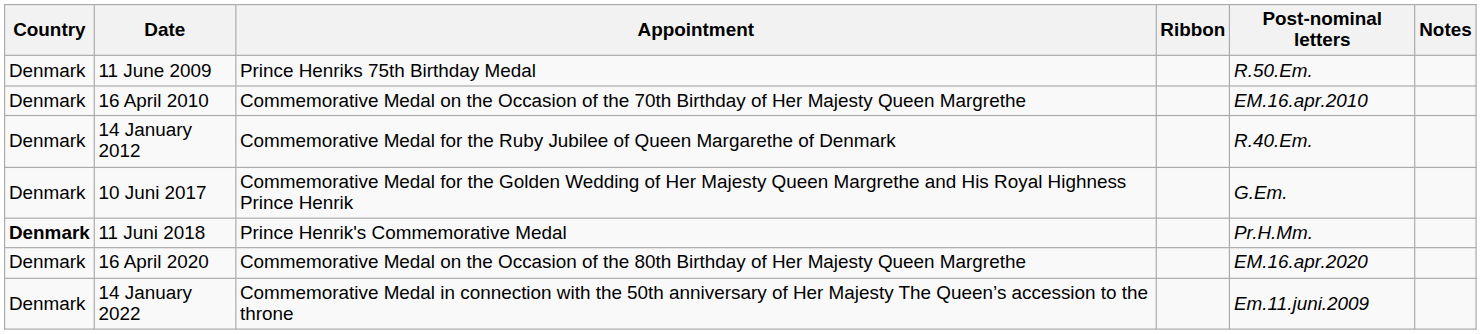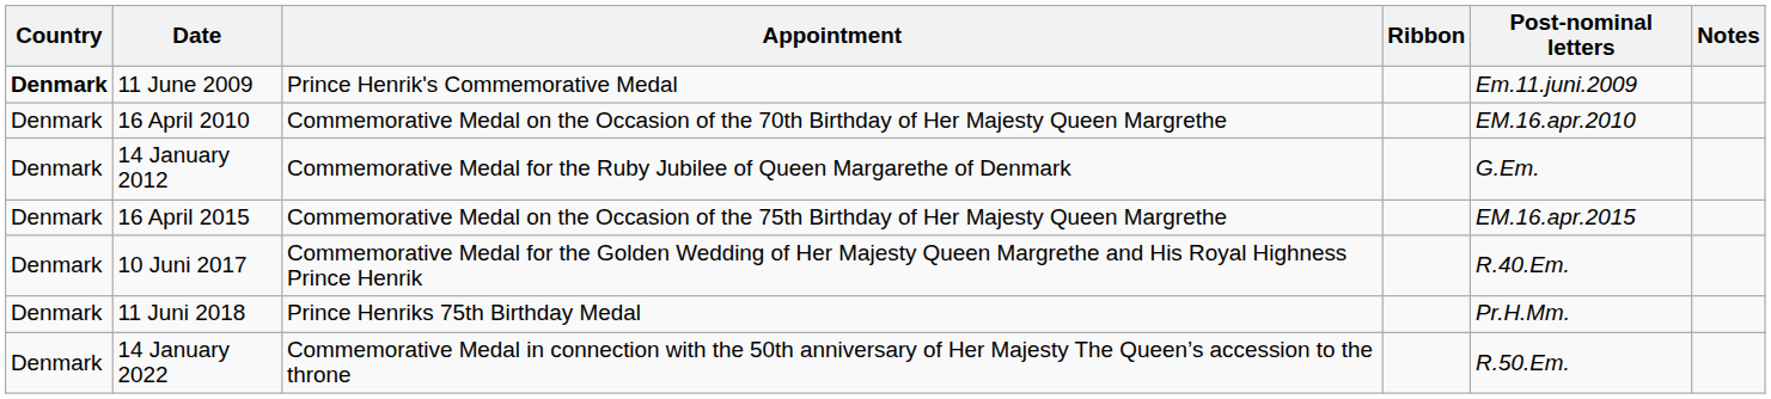11 June 2009 | Country: normal -> bold
11 June 2009 | Appointment: Prince Henriks 75th Birthday Medal -> Prince Henrik's Commemorative Medal
11 June 2009 | Post-nominal letters: R.50.Em. -> Em.11.juni.2009
14 January 2012 | Post-nominal letters: R.40.Em. -> G.Em.
+ row: Denmark | 16 April 2015 | Commemorative Medal on the Occasion of the 75th Birthday of Her Majesty Queen Margrethe | EM.16.apr.2015
10 Juni 2017 | Post-nominal letters: G.Em. -> R.40.Em.
11 Juni 2018 | Country: bold -> normal
11 Juni 2018 | Appointment: Prince Henrik's Commemorative Medal -> Prince Henriks 75th Birthday Medal
- row: Denmark | 16 April 2020 | Commemorative Medal on the Occasion of the 80th Birthday of Her Majesty Queen Margrethe | EM.16.apr.2020
14 January 2022 | Post-nominal letters: Em.11.juni.2009 -> R.50.Em.
